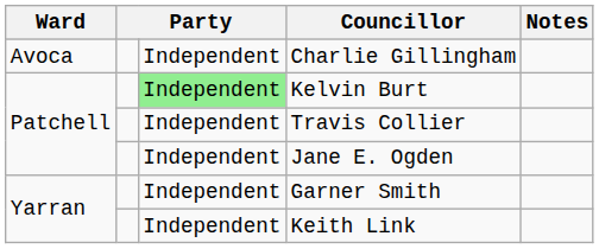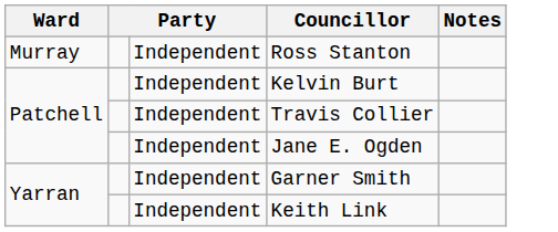- row: Avoca | Independent | Charlie Gillingham
+ row: Murray | Independent | Ross Stanton
Kelvin Burt | column 3: lightgreen background -> no background
